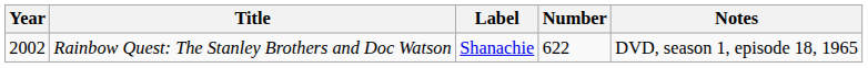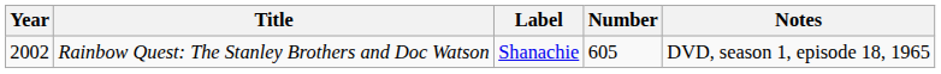Rainbow Quest: The Stanley Brothers and Doc Watson | Number: 622 -> 605
